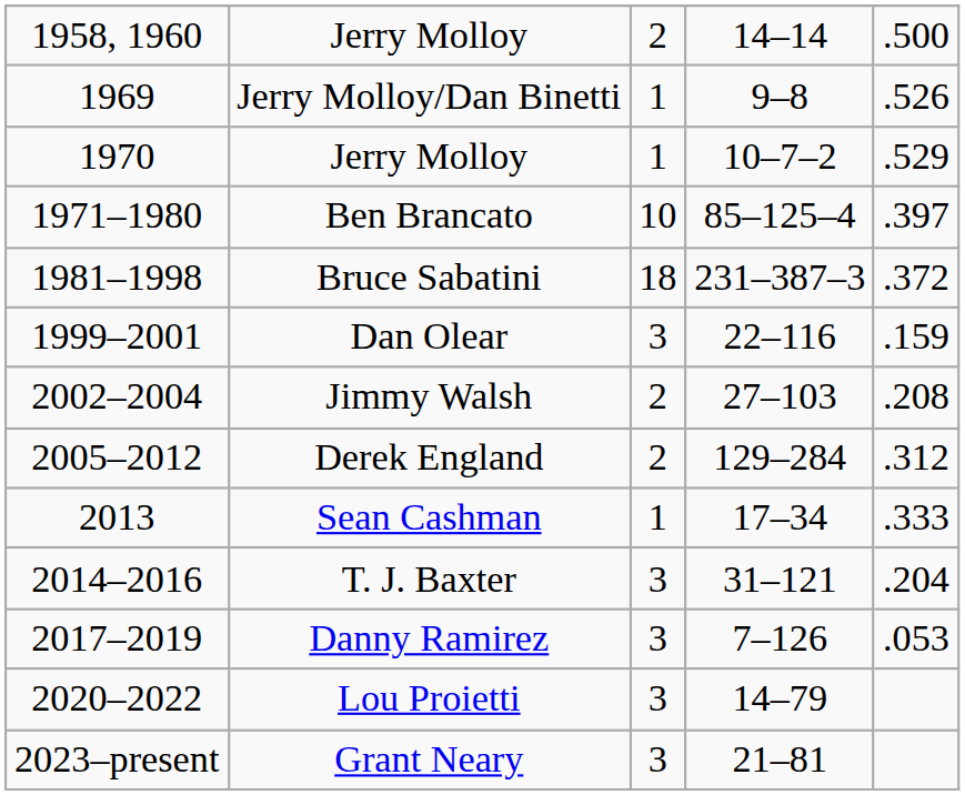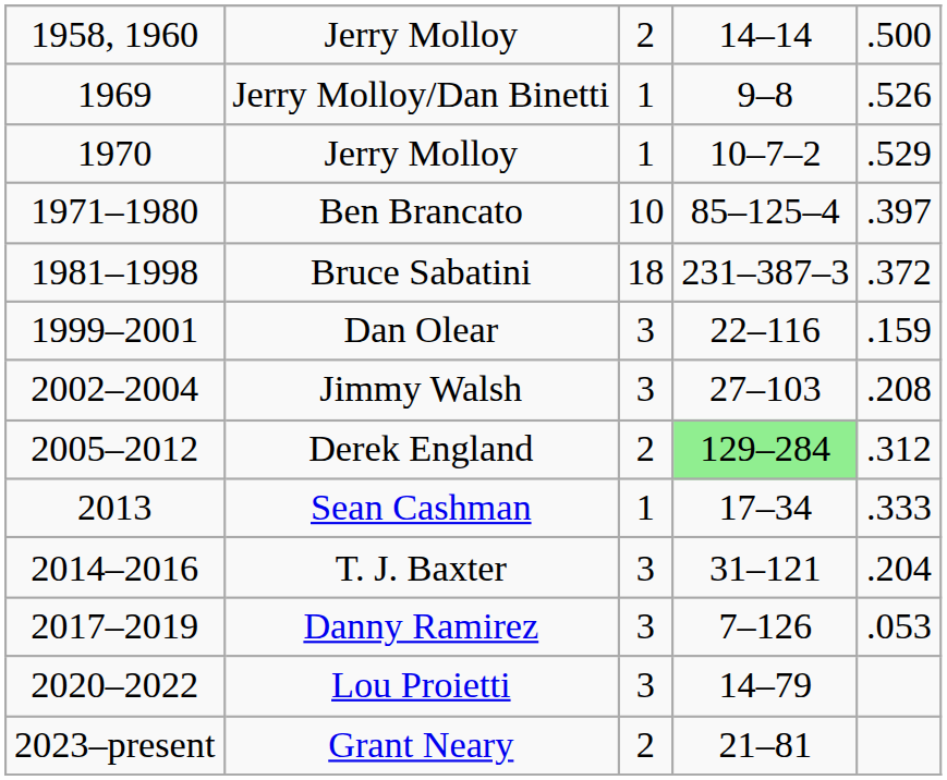Jimmy Walsh | column 3: 2 -> 3
Derek England | column 4: no background -> lightgreen background
Grant Neary | column 3: 3 -> 2
